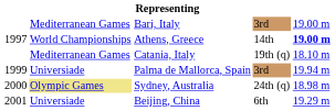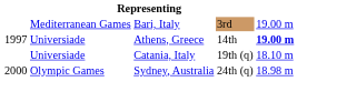Athens, Greece | column 2: World Championships -> Universiade
Catania, Italy | column 2: Mediterranean Games -> Universiade
- row: 1999 | Universiade | Palma de Mallorca, Spain | 3rd | 19.94 m
Sydney, Australia | column 2: khaki background -> no background
- row: 2001 | Universiade | Beijing, China | 6th | 19.29 m
